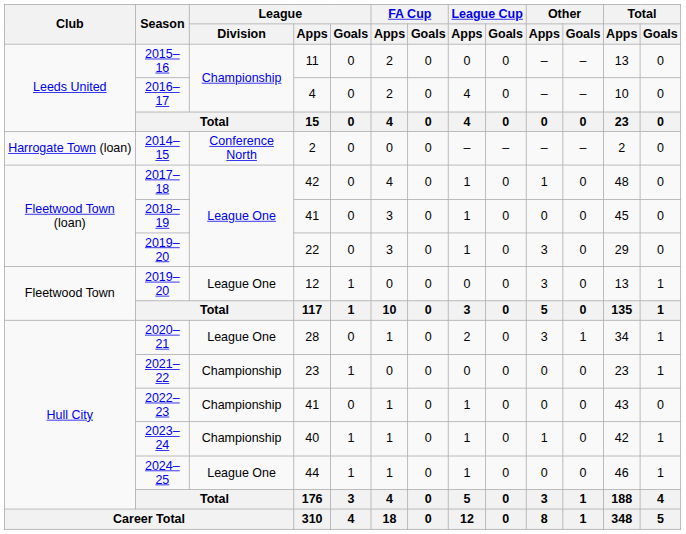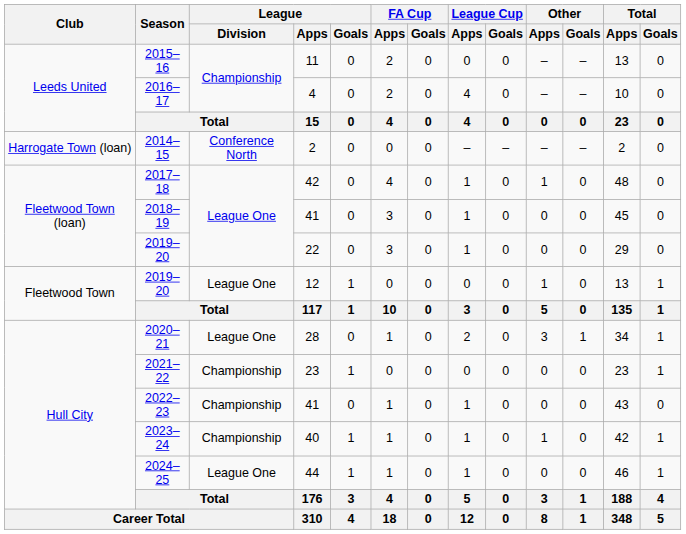2019–20 / 22 | Other / Apps: 3 -> 0
2019–20 / 12 | Other / Apps: 3 -> 1
